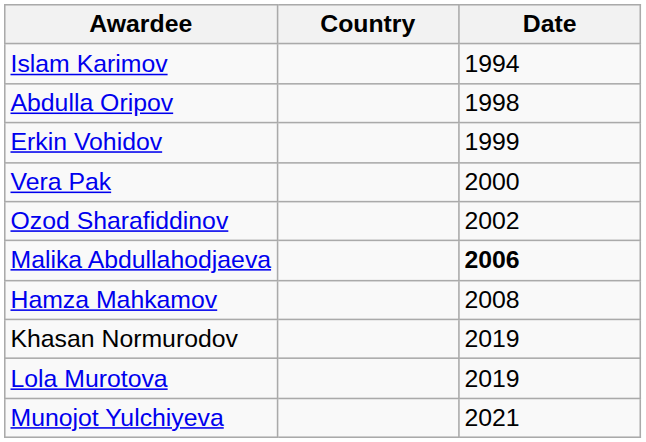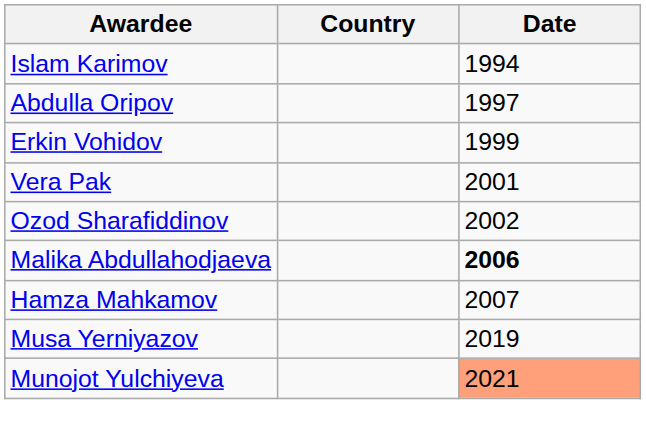Abdulla Oripov | Date: 1998 -> 1997
Vera Pak | Date: 2000 -> 2001
Hamza Mahkamov | Date: 2008 -> 2007
- row: Khasan Normurodov | 2019
+ row: Musa Yerniyazov | 2019
- row: Lola Murotova | 2019
Munojot Yulchiyeva | Date: no background -> lightsalmon background
